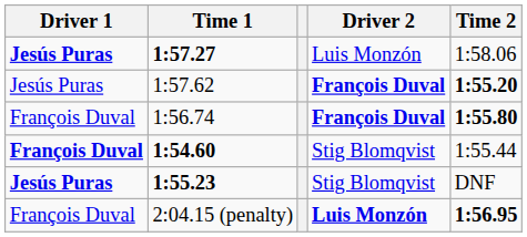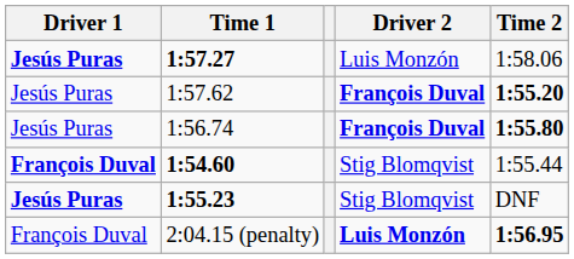1:56.74 | Driver 1: François Duval -> Jesús Puras
